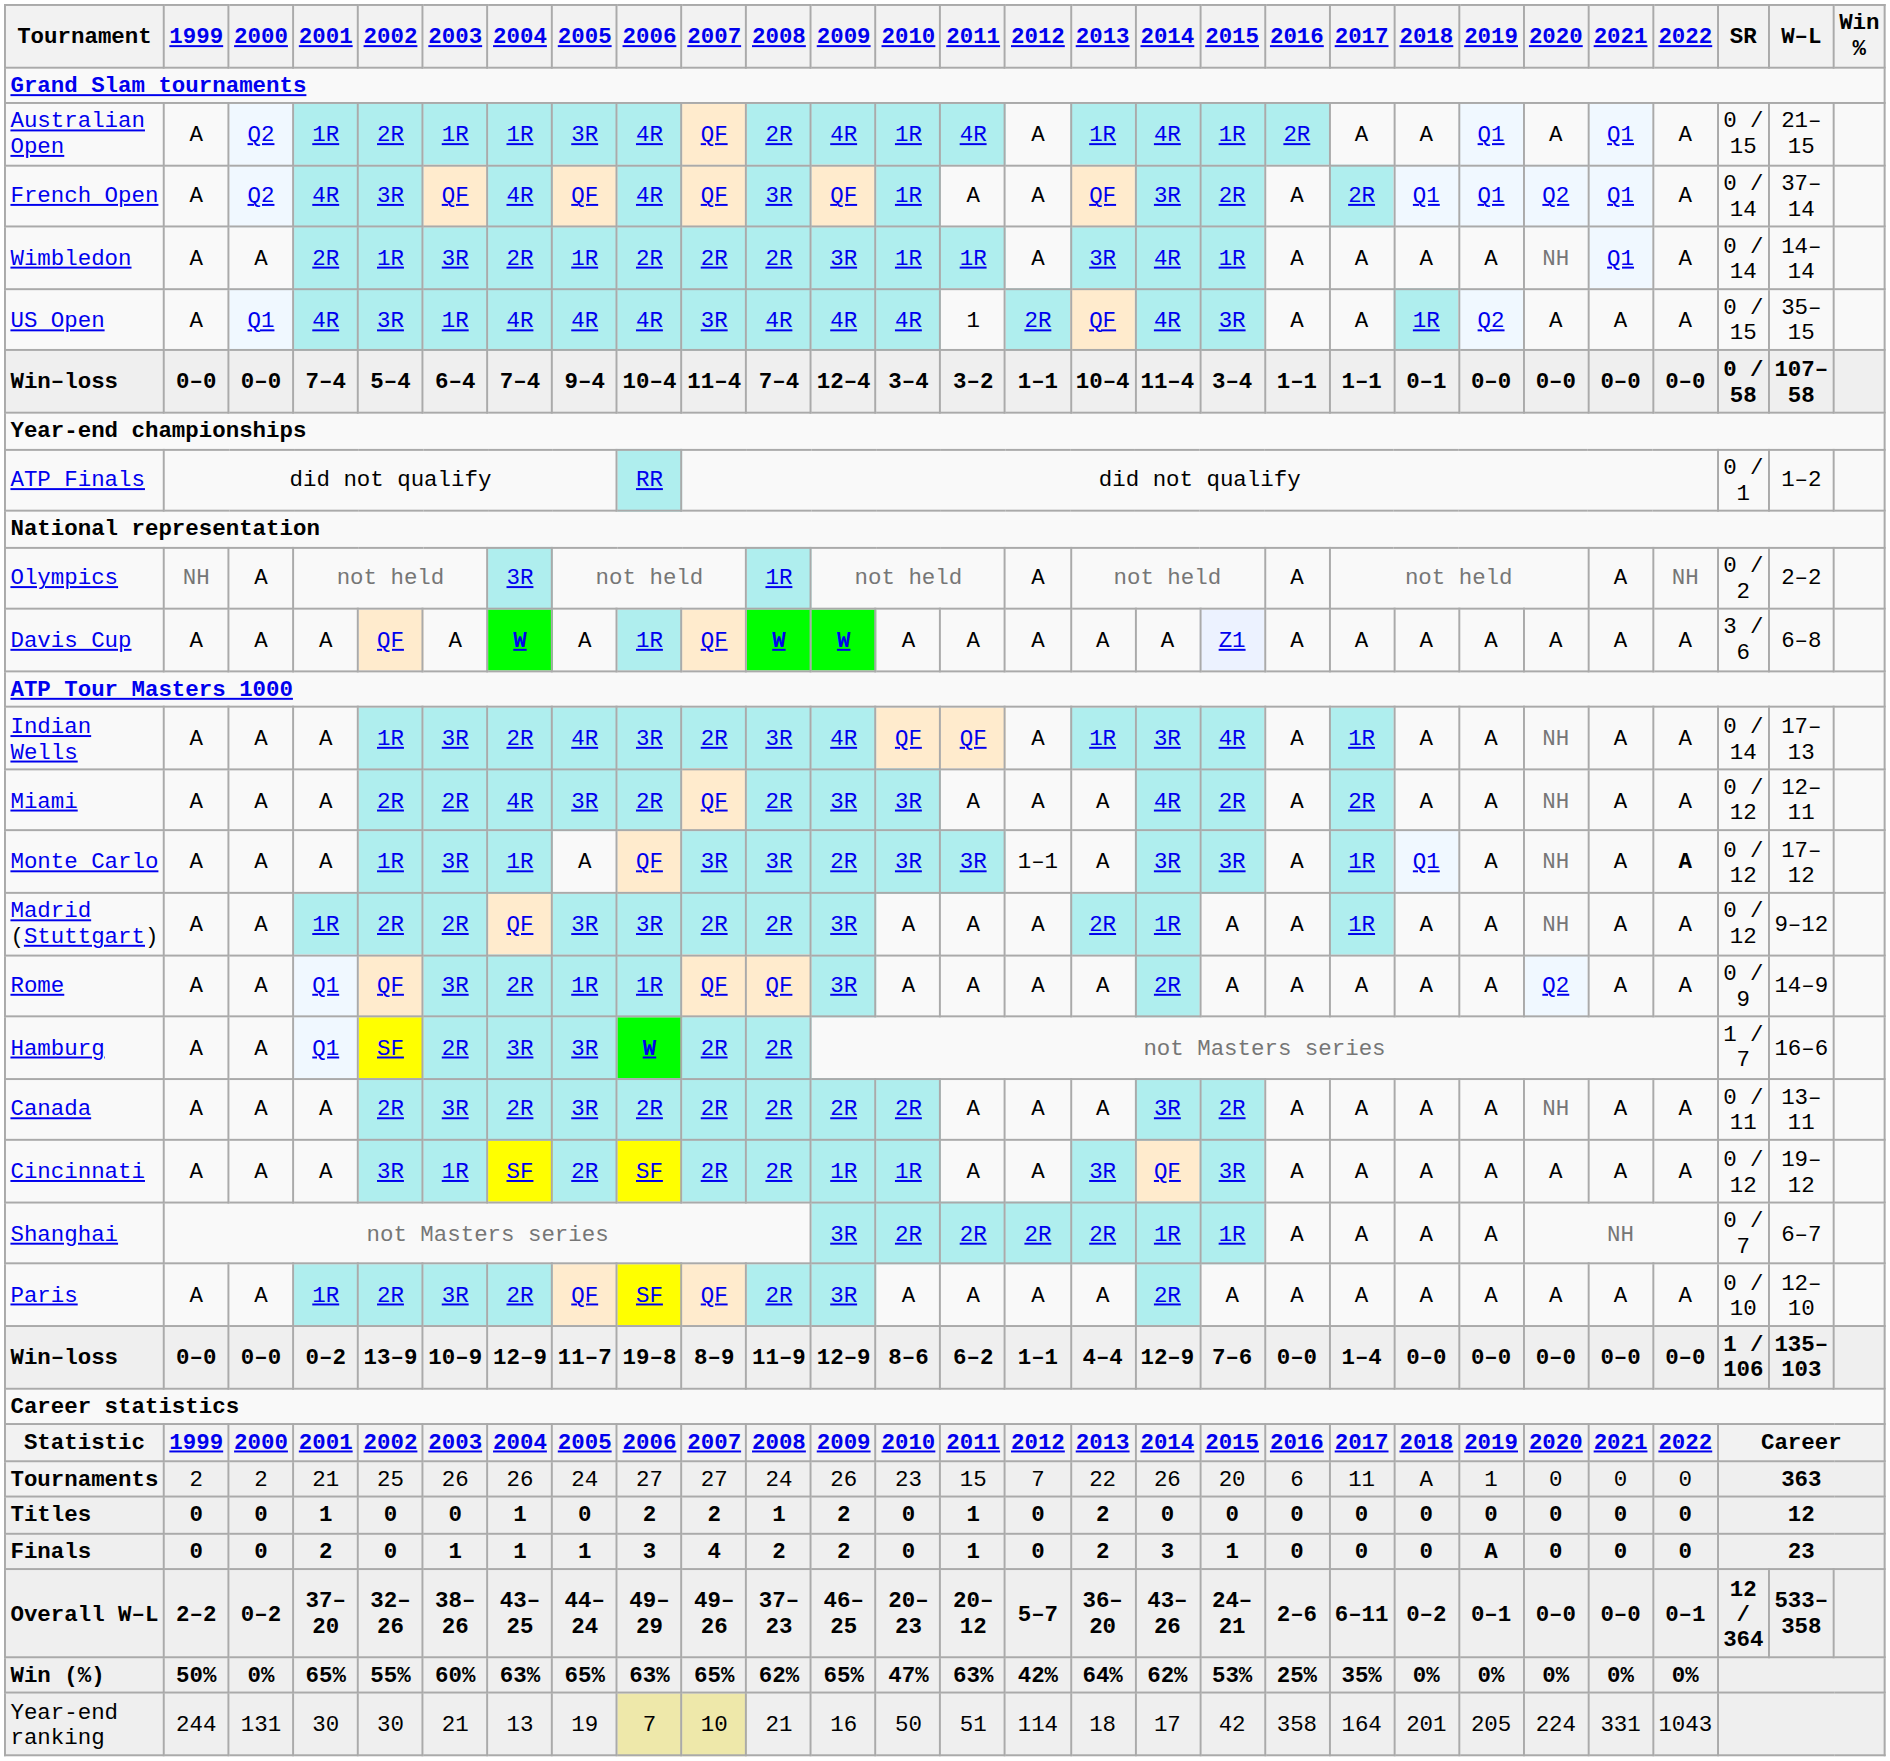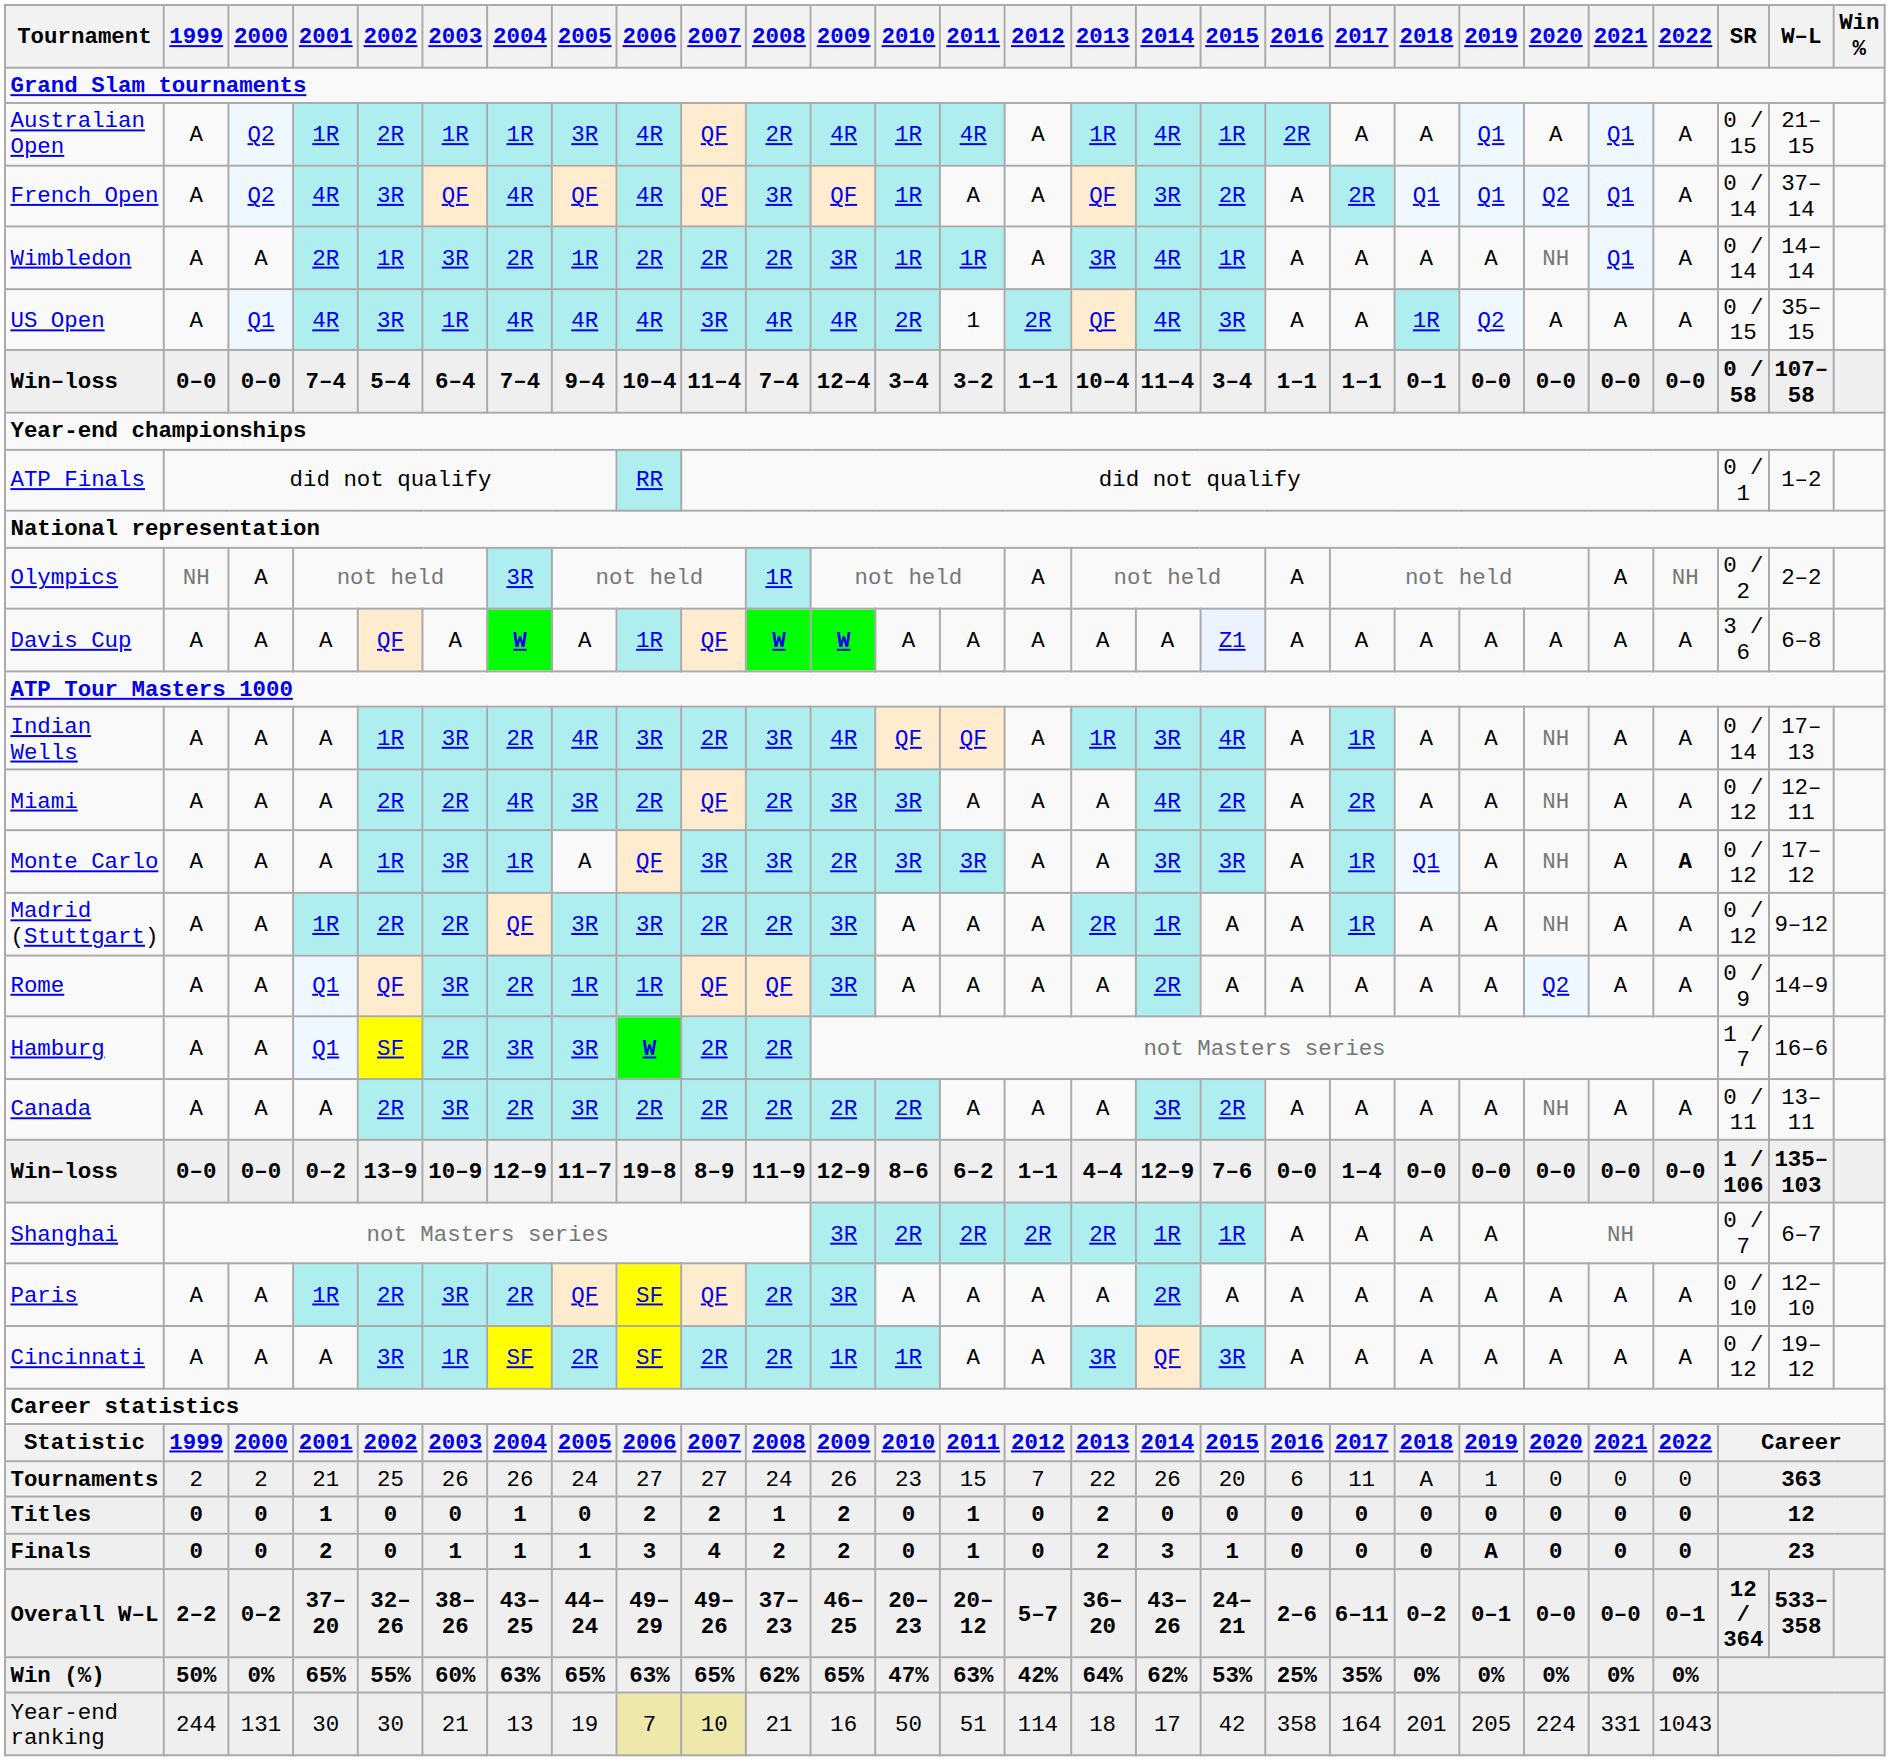US Open | 2010: 4R -> 2R
Monte Carlo | 2012: 1–1 -> A
rows swapped: Cincinnati <-> Win–loss / 0–2
